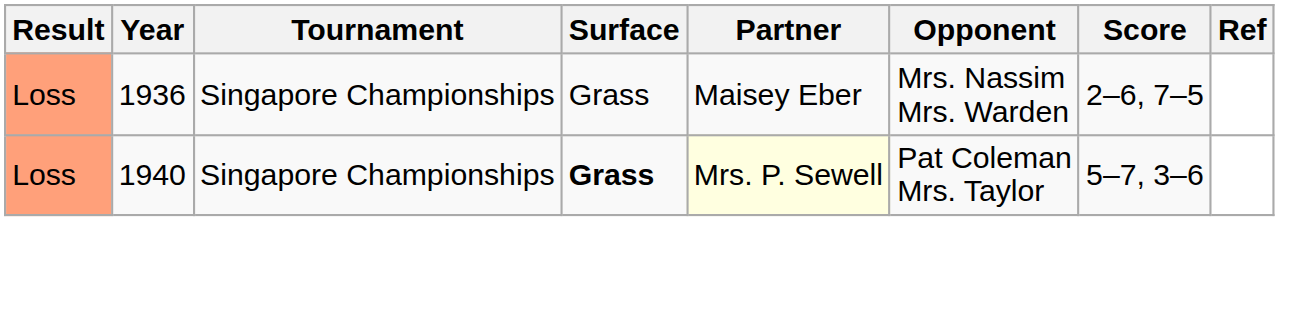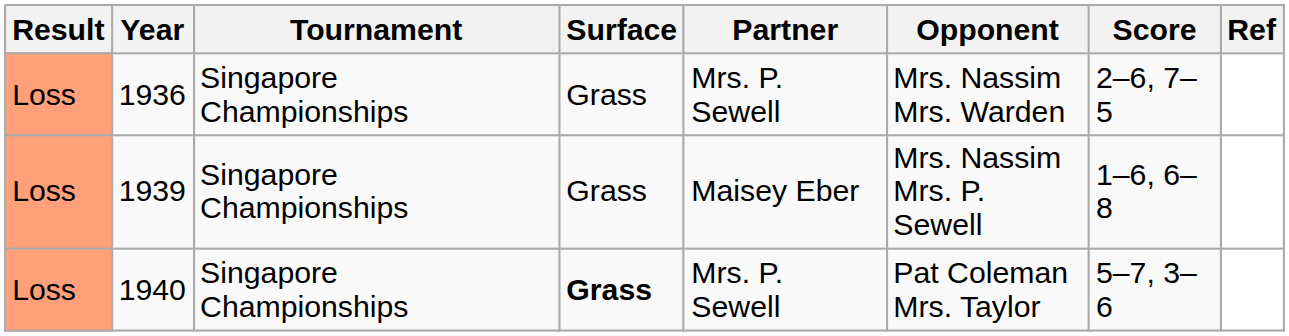1936 | Partner: Maisey Eber -> Mrs. P. Sewell
+ row: Loss | 1939 | Singapore Championships | Grass | Maisey Eber | Mrs. Nassim Mrs. P. Sewell | 1–6, 6–8
1940 | Partner: lightyellow background -> no background
